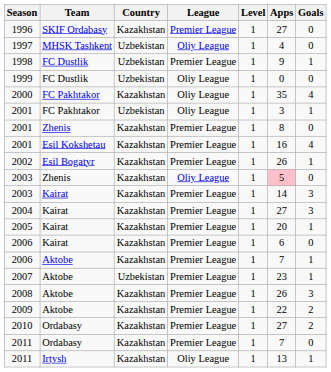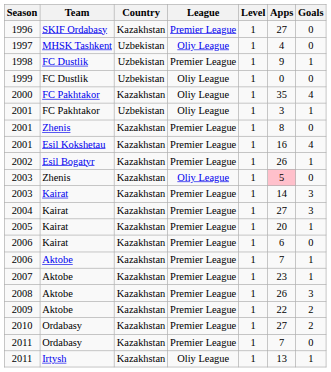2007 | Country: Uzbekistan -> Kazakhstan
